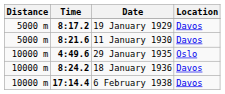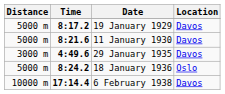29 January 1935 | Distance: 10000 m -> 3000 m
29 January 1935 | Location: Oslo -> Davos
18 January 1936 | Distance: 10000 m -> 5000 m
18 January 1936 | Location: Davos -> Oslo
